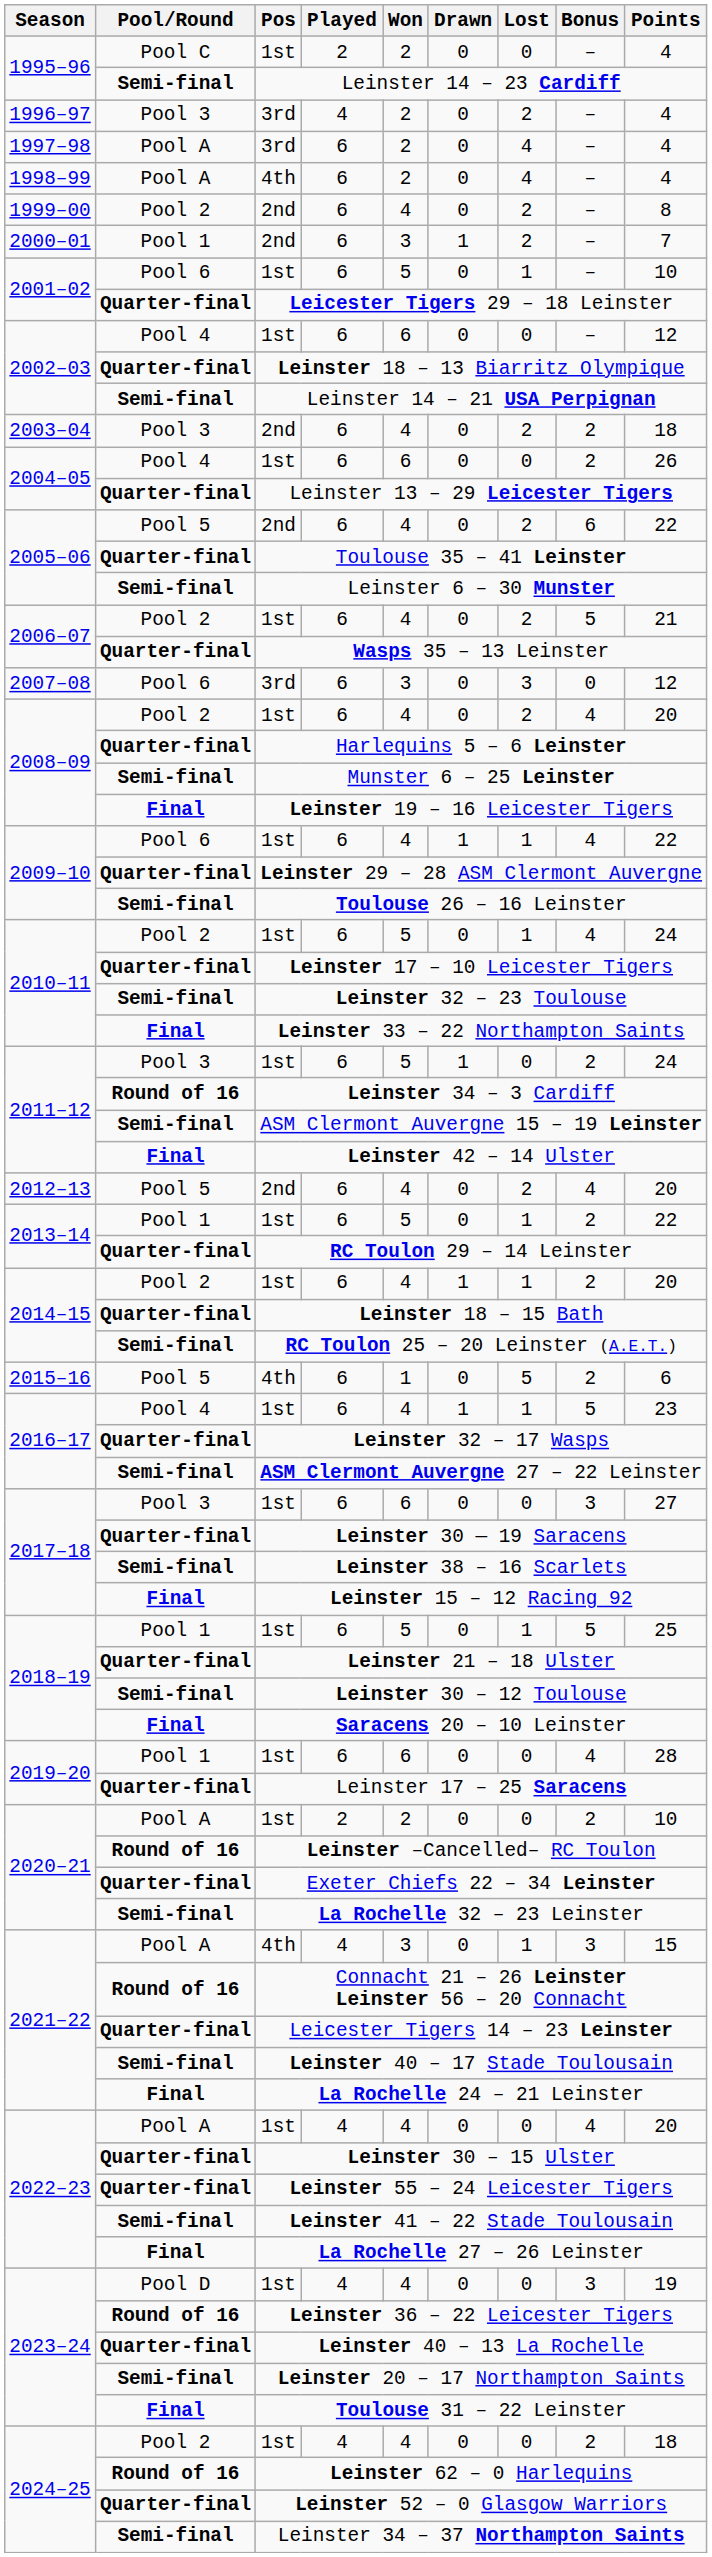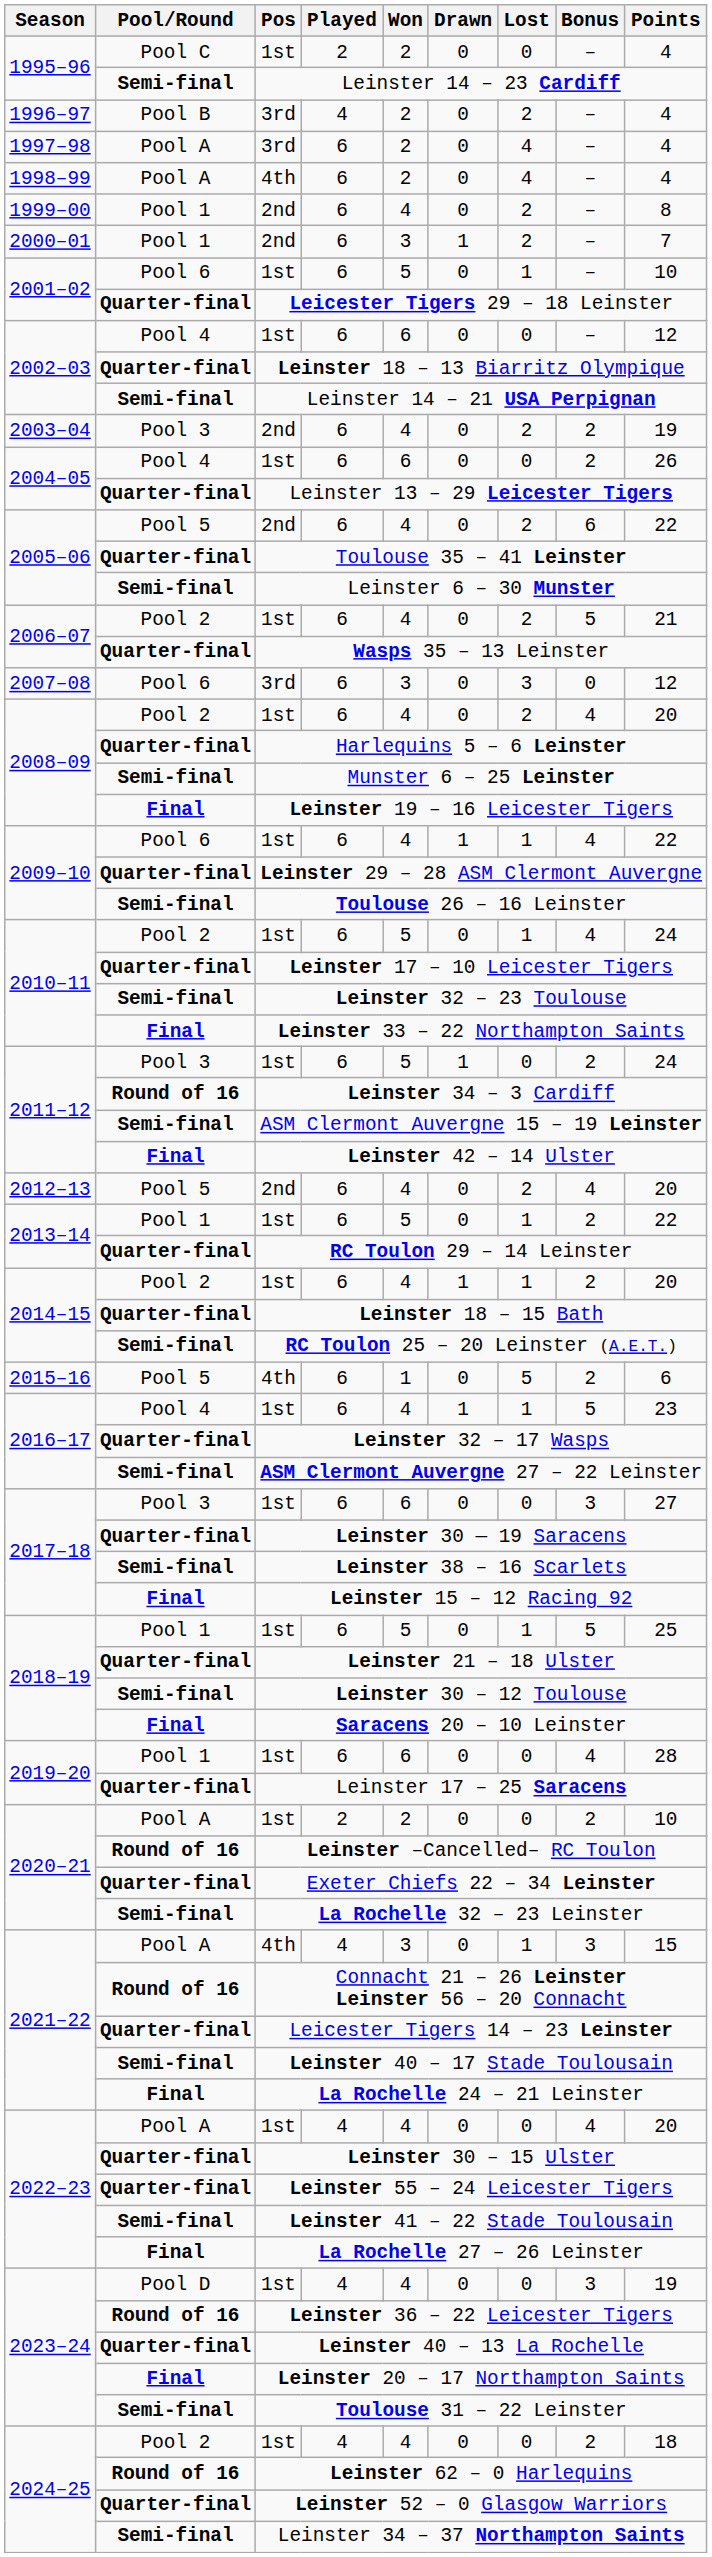1996–97 / 3rd | Pool/Round: Pool 3 -> Pool B
1999–00 / 2nd | Pool/Round: Pool 2 -> Pool 1
2003–04 / 2nd | Points: 18 -> 19
Leinster 20 – 17 Northampton Saints | Pool/Round: Semi-final -> Final
Toulouse 31 – 22 Leinster | Pool/Round: Final -> Semi-final
